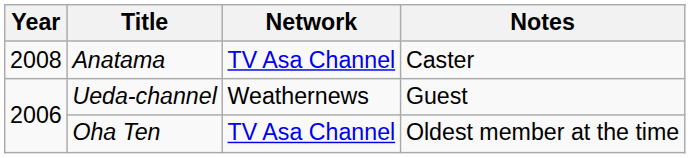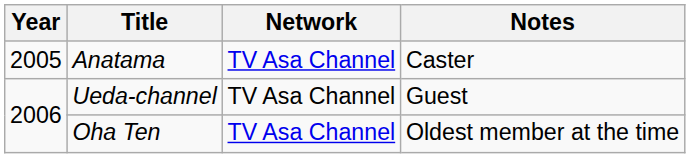Anatama | Year: 2008 -> 2005
Ueda-channel | Network: Weathernews -> TV Asa Channel
